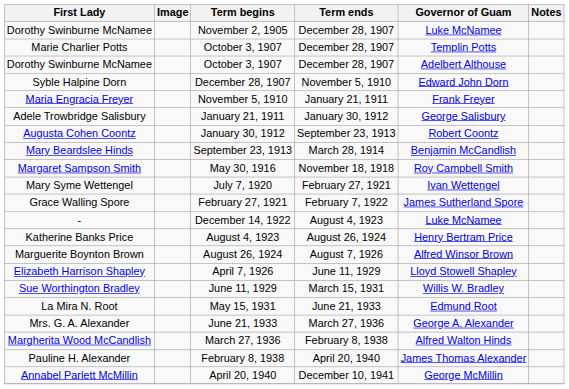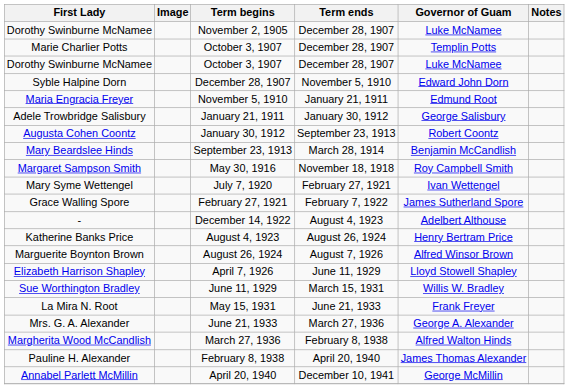Dorothy Swinburne McNamee / October 3, 1907 | Governor of Guam: Adelbert Althouse -> Luke McNamee
Maria Engracia Freyer | Governor of Guam: Frank Freyer -> Edmund Root
- | Governor of Guam: Luke McNamee -> Adelbert Althouse
La Mira N. Root | Governor of Guam: Edmund Root -> Frank Freyer
